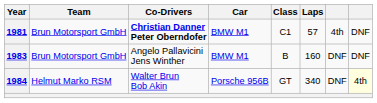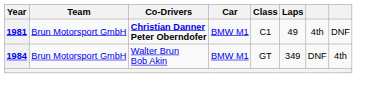1981 | Laps: 57 -> 49
- row: 1983 | Brun Motorsport GmbH | Angelo Pallavicini Jens Winther | BMW M1 | B | 160 | DNF | DNF
1984 | Team: Helmut Marko RSM -> Brun Motorsport GmbH
1984 | Car: Porsche 956B -> BMW M1
1984 | Laps: 340 -> 349
1984 | column 8: lightyellow background -> no background
